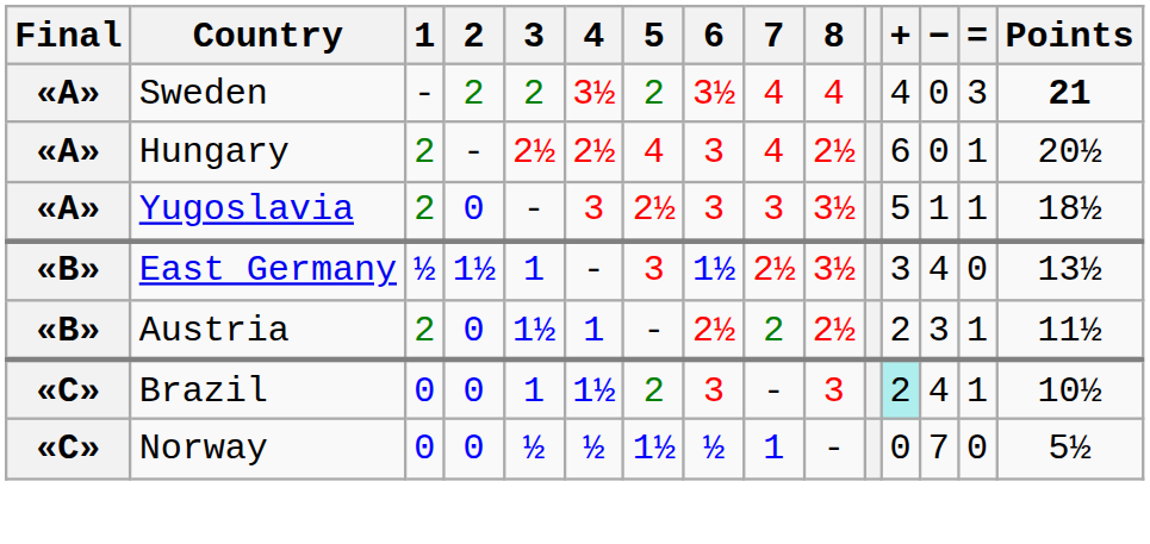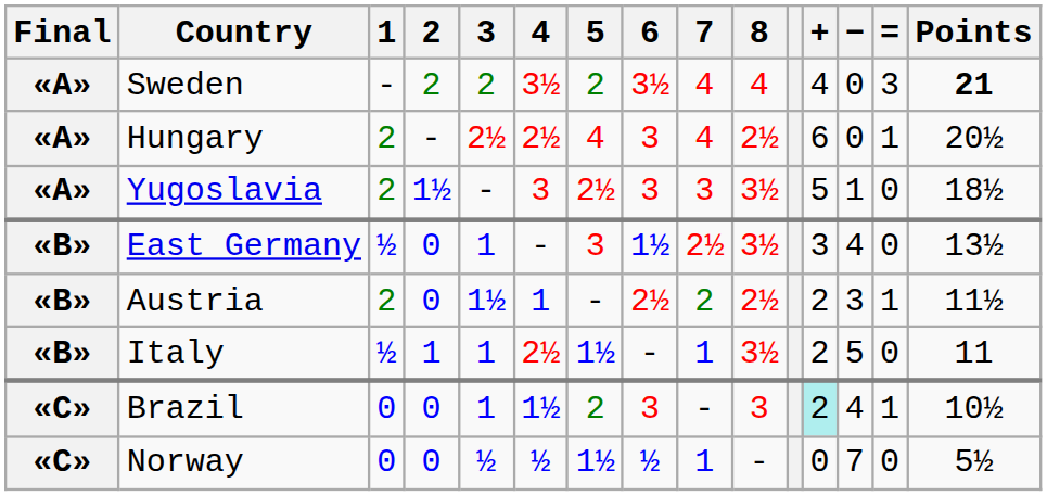Yugoslavia | 2: 0 -> 1½
Yugoslavia | =: 1 -> 0
East Germany | 2: 1½ -> 0
+ row: «B» | Italy | ½ | 1 | 1 | 2½ | 1½ | - | 1 | 3½ | 2 | 5 | 0 | 11
